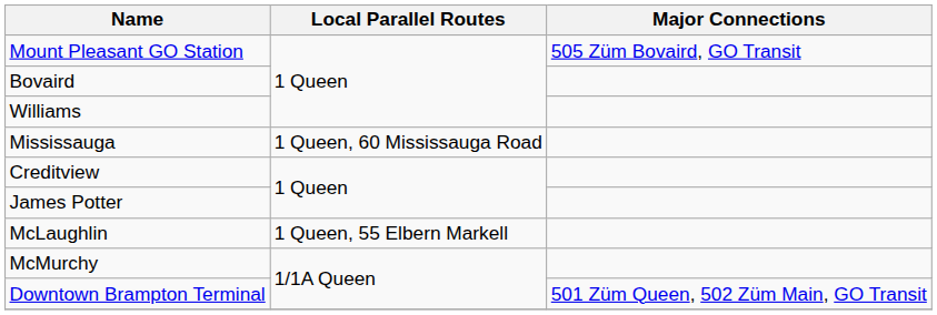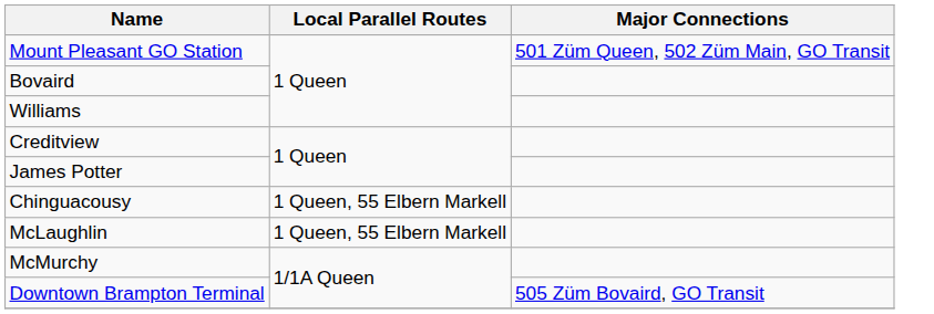Mount Pleasant GO Station | Major Connections: 505 Züm Bovaird, GO Transit -> 501 Züm Queen, 502 Züm Main, GO Transit
- row: Mississauga | 1 Queen, 60 Mississauga Road
+ row: Chinguacousy | 1 Queen, 55 Elbern Markell
Downtown Brampton Terminal | Major Connections: 501 Züm Queen, 502 Züm Main, GO Transit -> 505 Züm Bovaird, GO Transit
